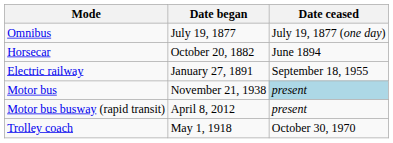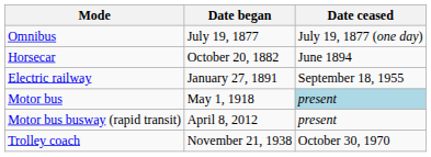Motor bus | Date began: November 21, 1938 -> May 1, 1918
Trolley coach | Date began: May 1, 1918 -> November 21, 1938
